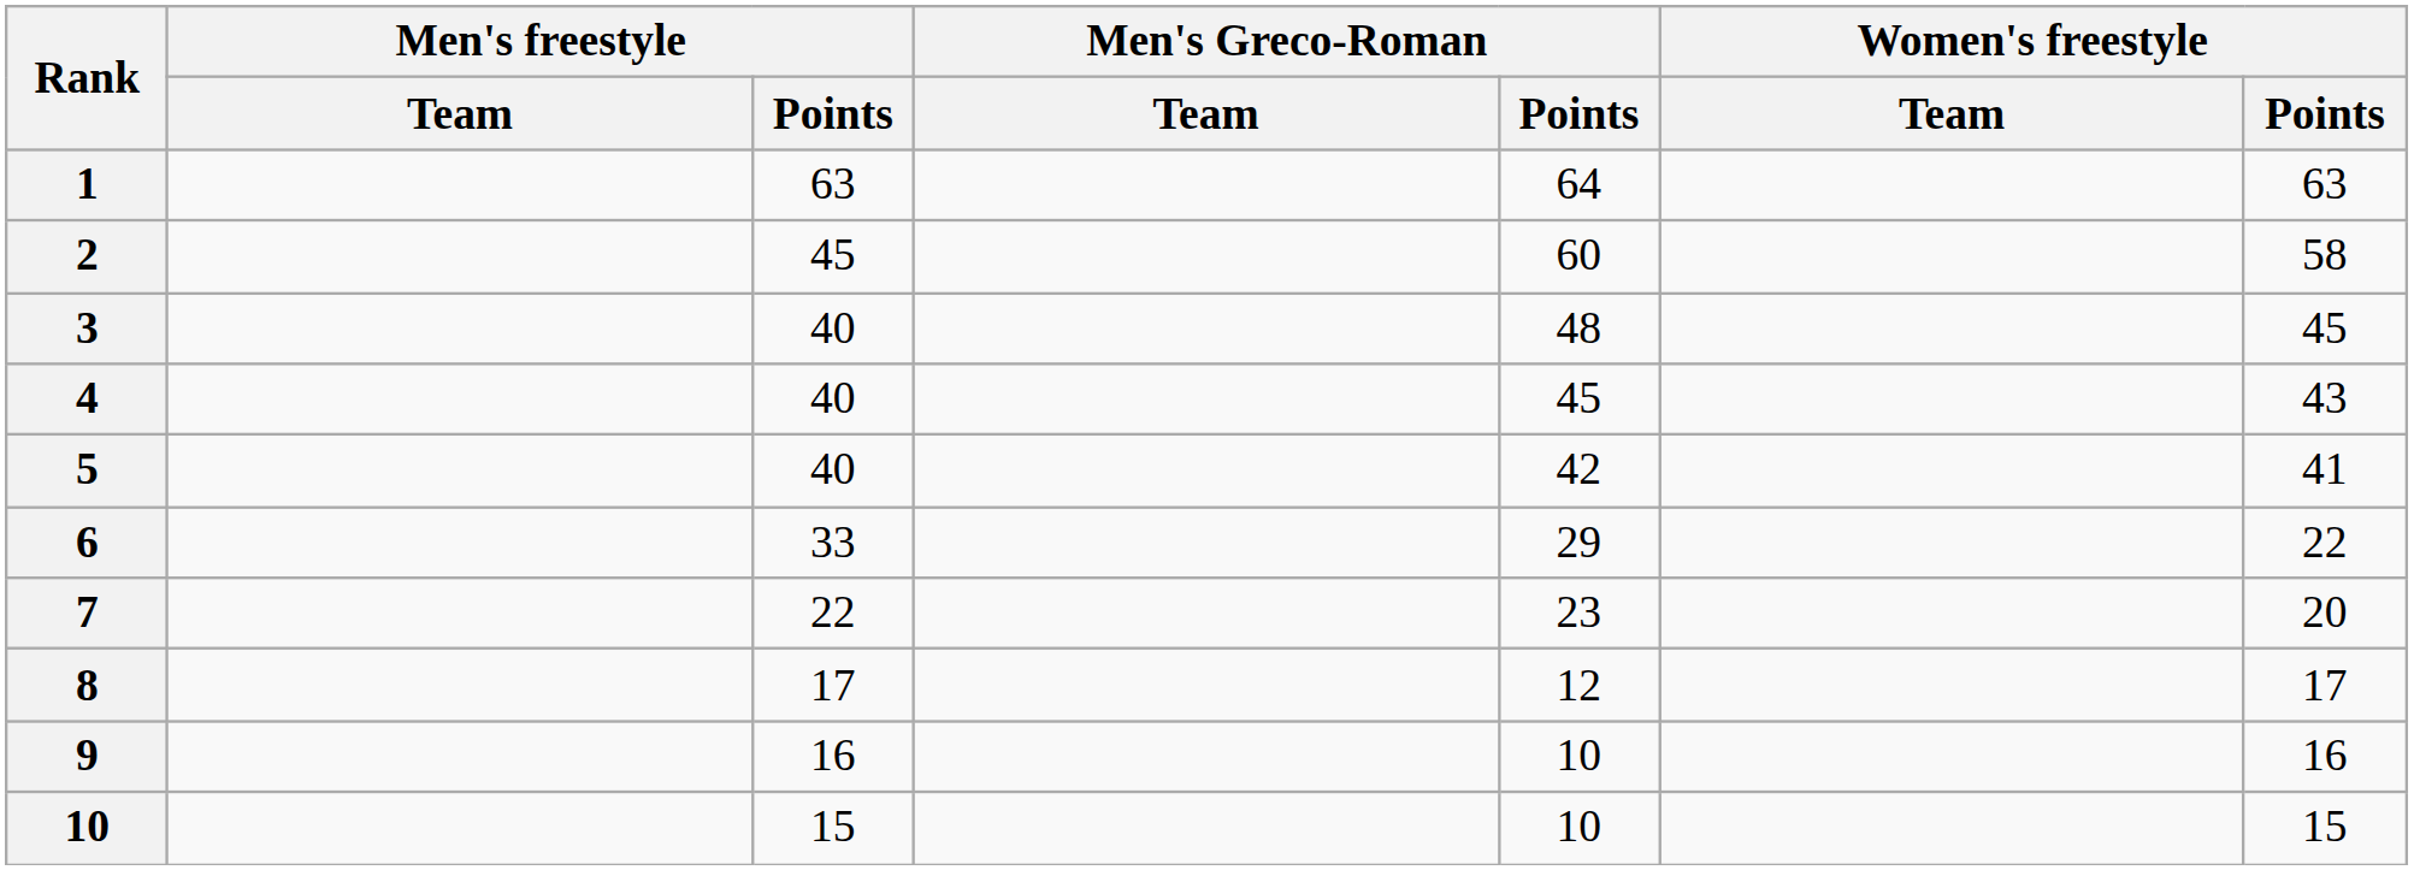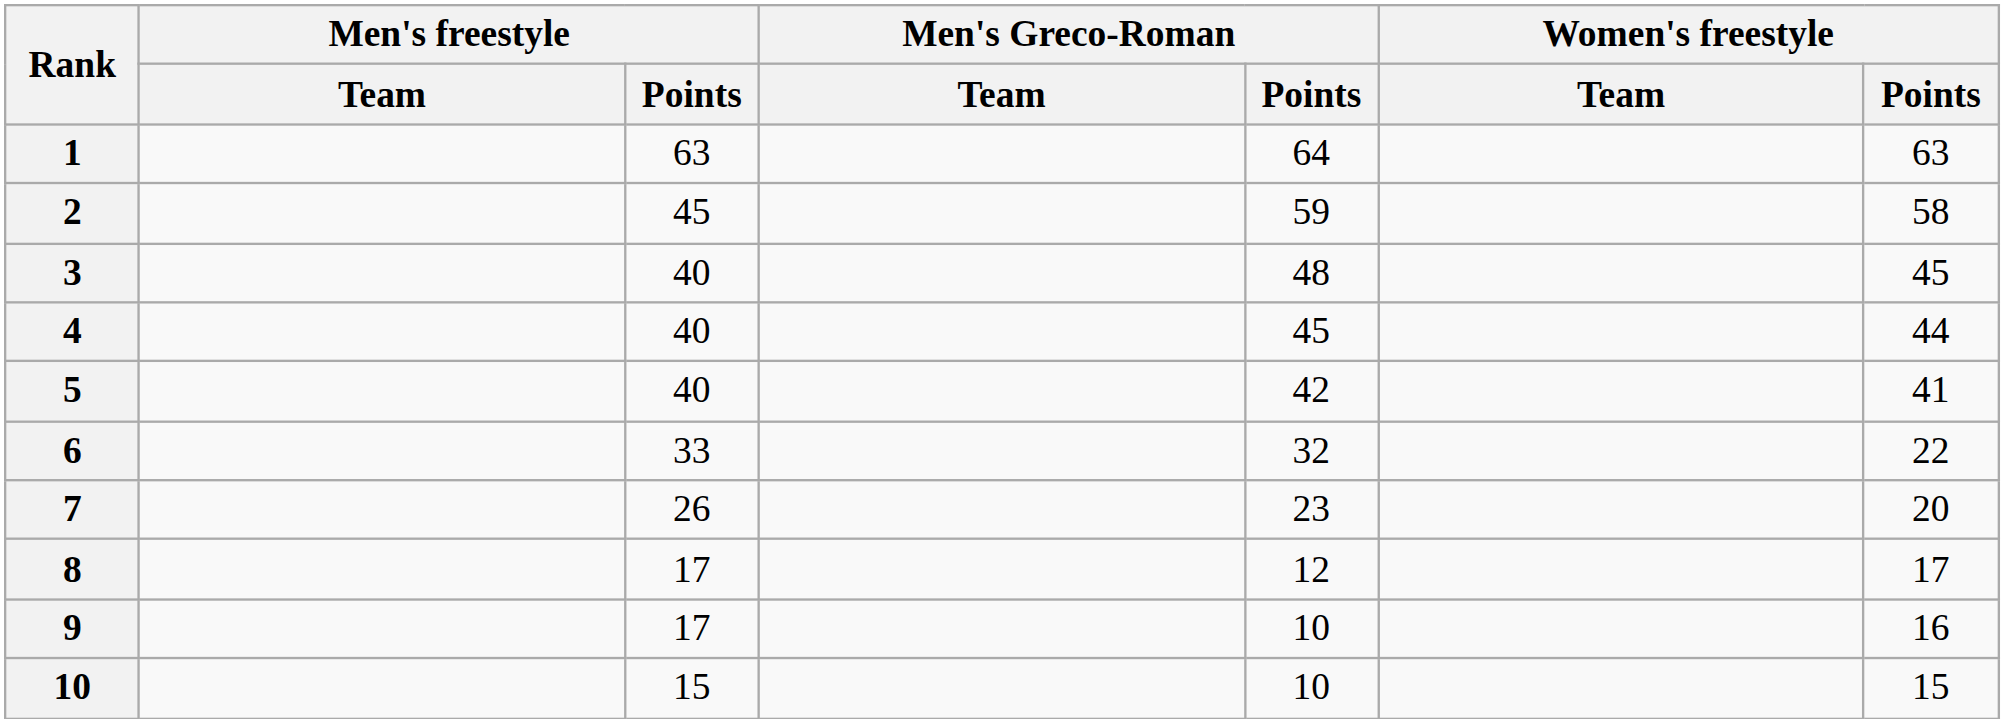2 | Men's Greco-Roman / Points: 60 -> 59
4 | Women's freestyle / Points: 43 -> 44
6 | Men's Greco-Roman / Points: 29 -> 32
7 | Men's freestyle / Points: 22 -> 26
9 | Men's freestyle / Points: 16 -> 17
